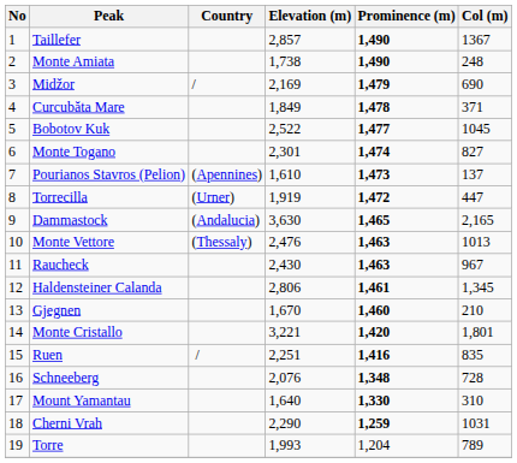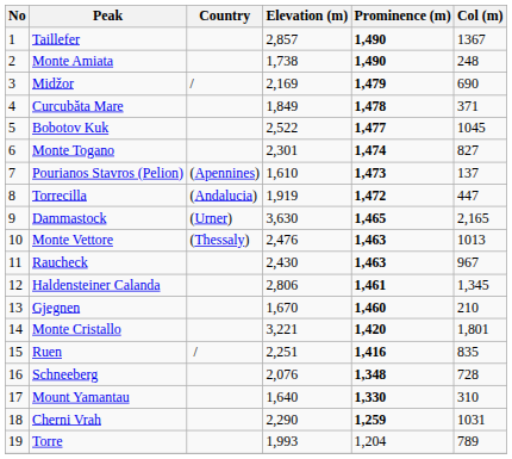Torrecilla | Country: (Urner) -> (Andalucia)
Dammastock | Country: (Andalucia) -> (Urner)
